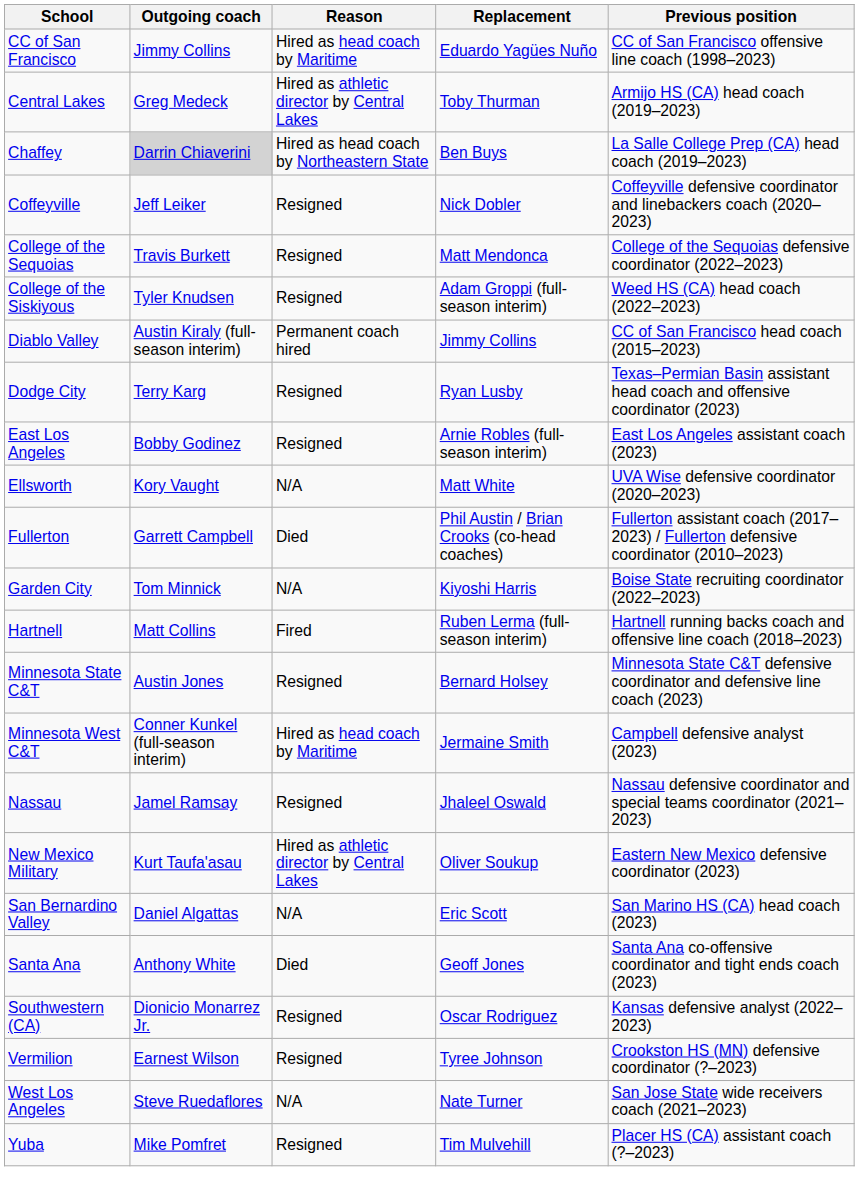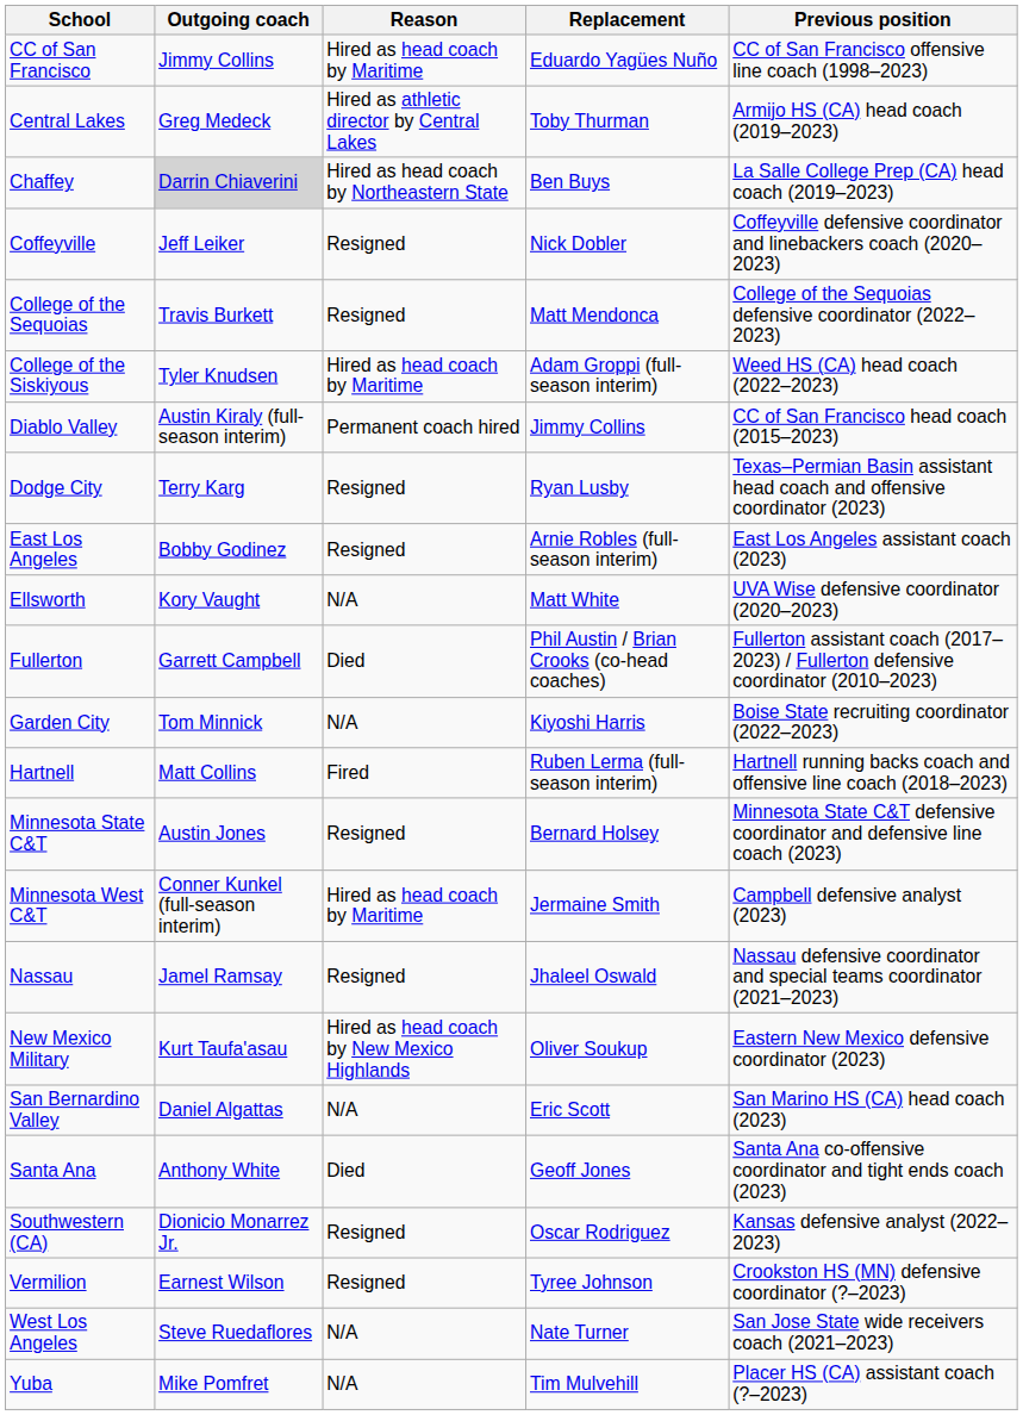College of the Siskiyous | Reason: Resigned -> Hired as head coach by Maritime
New Mexico Military | Reason: Hired as athletic director by Central Lakes -> Hired as head coach by New Mexico Highlands
Yuba | Reason: Resigned -> N/A
